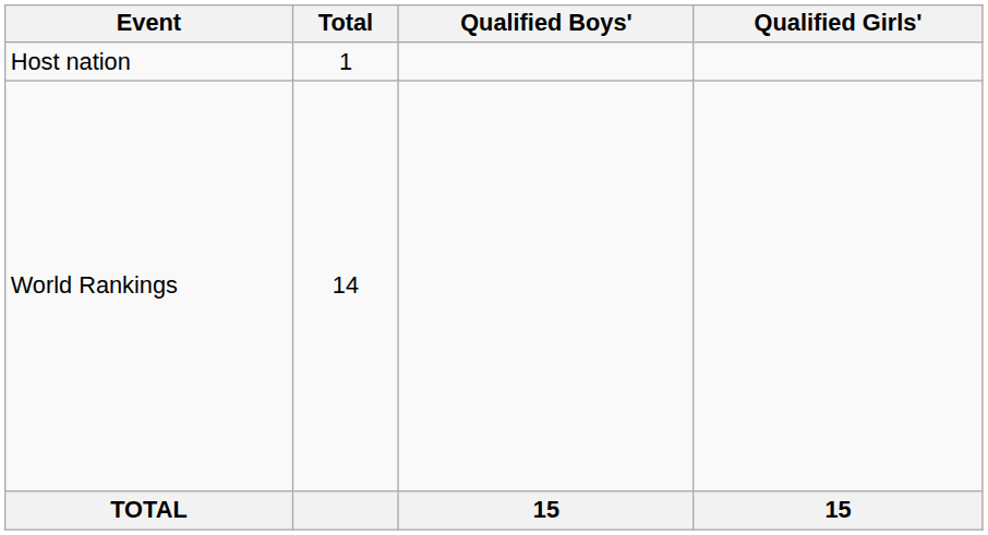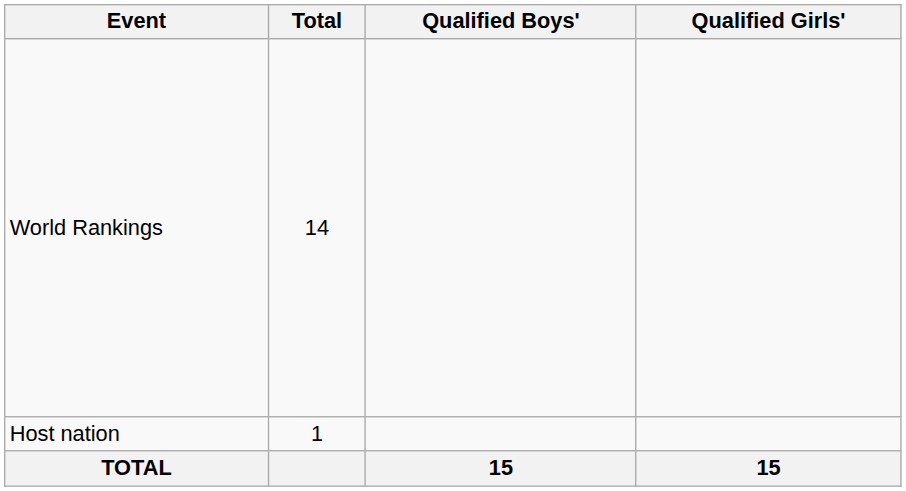rows swapped: Host nation <-> World Rankings
